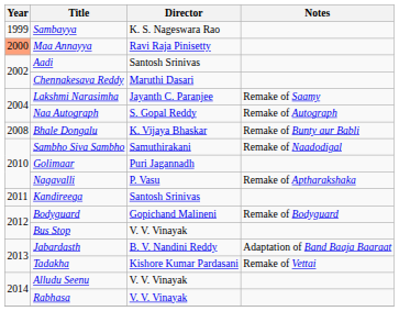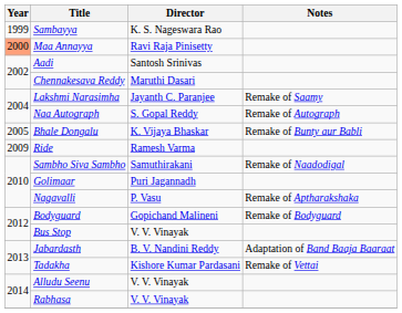Bhale Dongalu | Year: 2008 -> 2005
+ row: 2009 | Ride | Ramesh Varma
- row: 2011 | Kandireega | Santosh Srinivas
